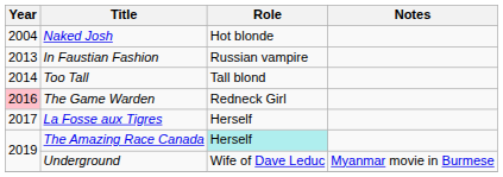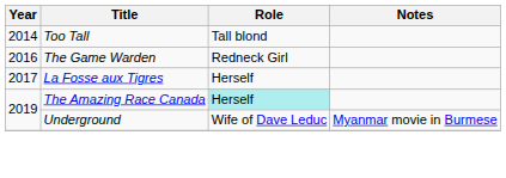- row: 2004 | Naked Josh | Hot blonde
- row: 2013 | In Faustian Fashion | Russian vampire
The Game Warden | Year: pink background -> no background
